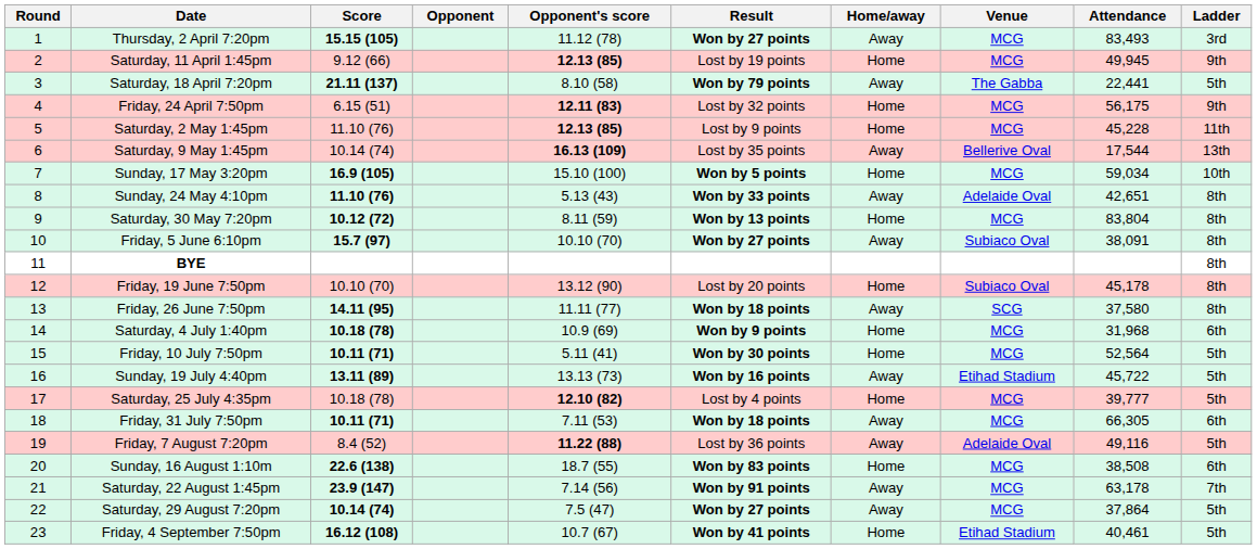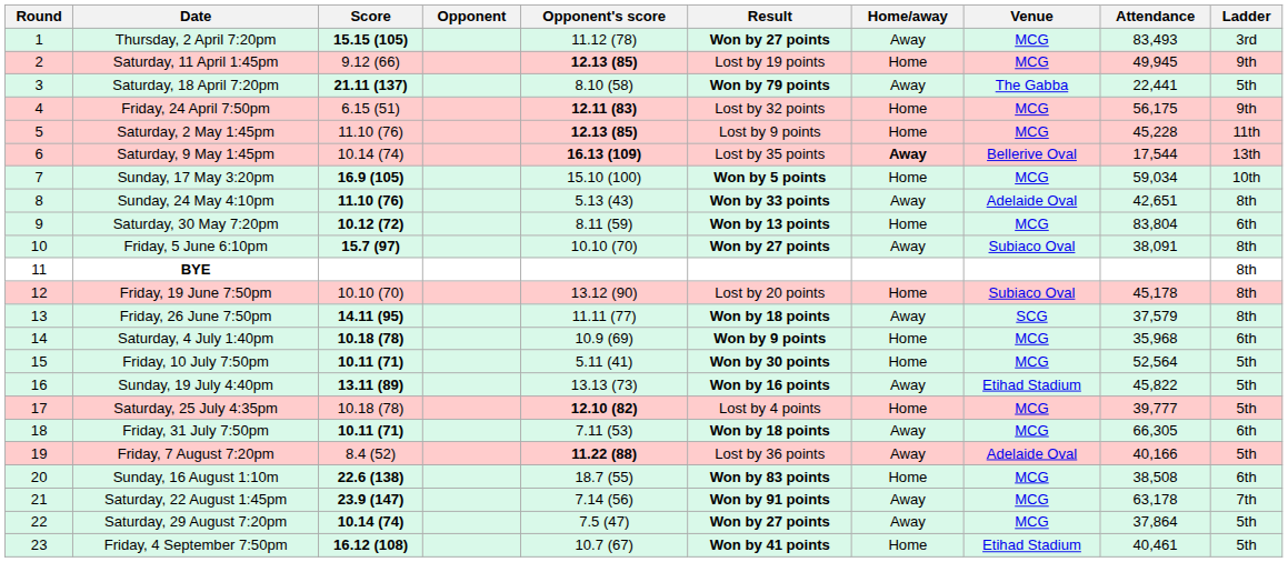Saturday, 9 May 1:45pm | Home/away: normal -> bold
Saturday, 30 May 7:20pm | Ladder: 8th -> 6th
Friday, 26 June 7:50pm | Attendance: 37,580 -> 37,579
Saturday, 4 July 1:40pm | Attendance: 31,968 -> 35,968
Sunday, 19 July 4:40pm | Attendance: 45,722 -> 45,822
Friday, 7 August 7:20pm | Attendance: 49,116 -> 40,166
